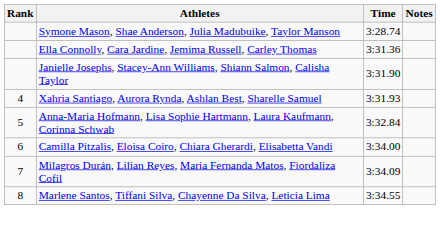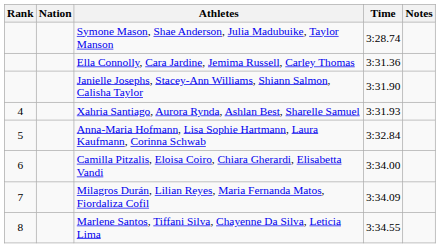+ column: Nation
